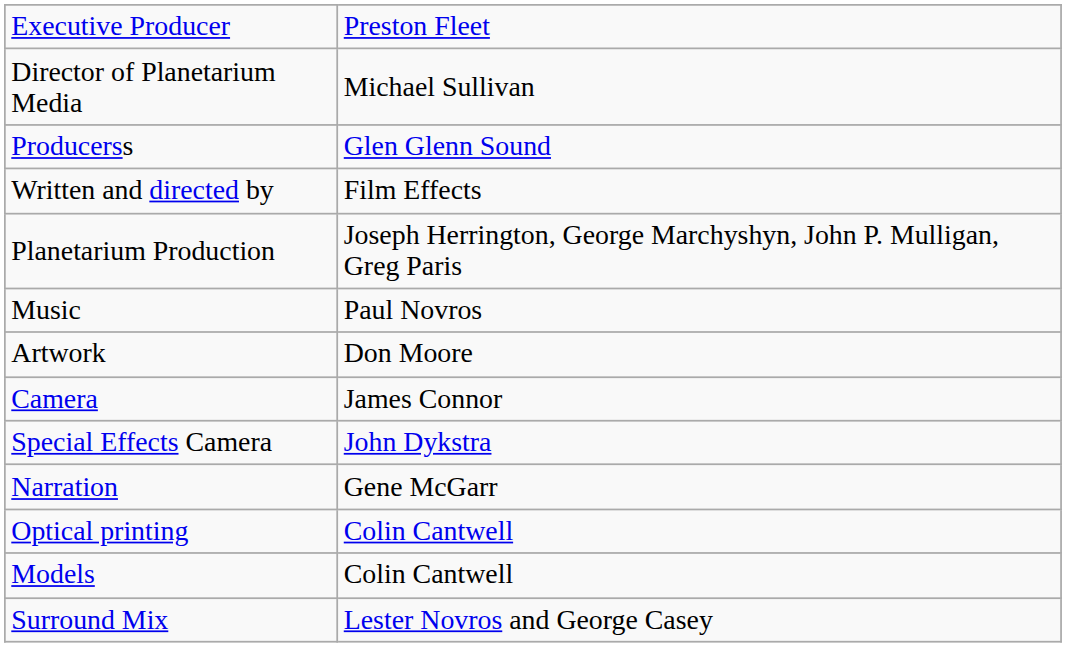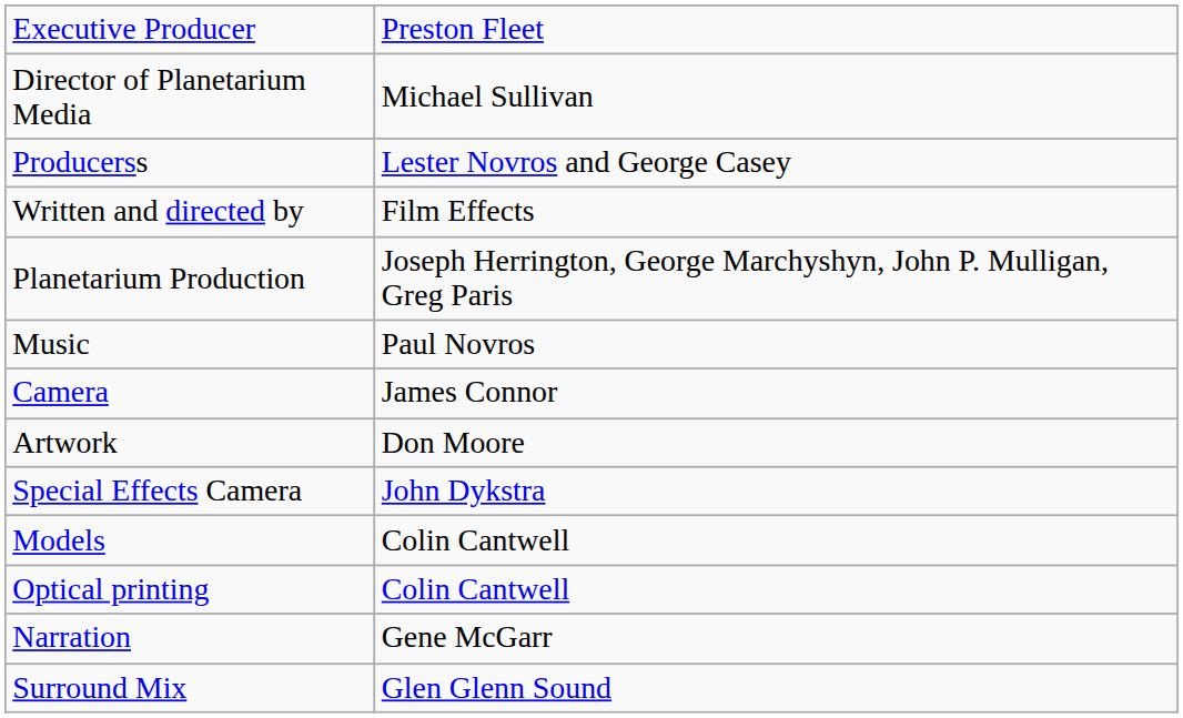Producerss | column 2: Glen Glenn Sound -> Lester Novros and George Casey
rows swapped: Artwork <-> Camera
rows swapped: Models <-> Narration
Surround Mix | column 2: Lester Novros and George Casey -> Glen Glenn Sound
